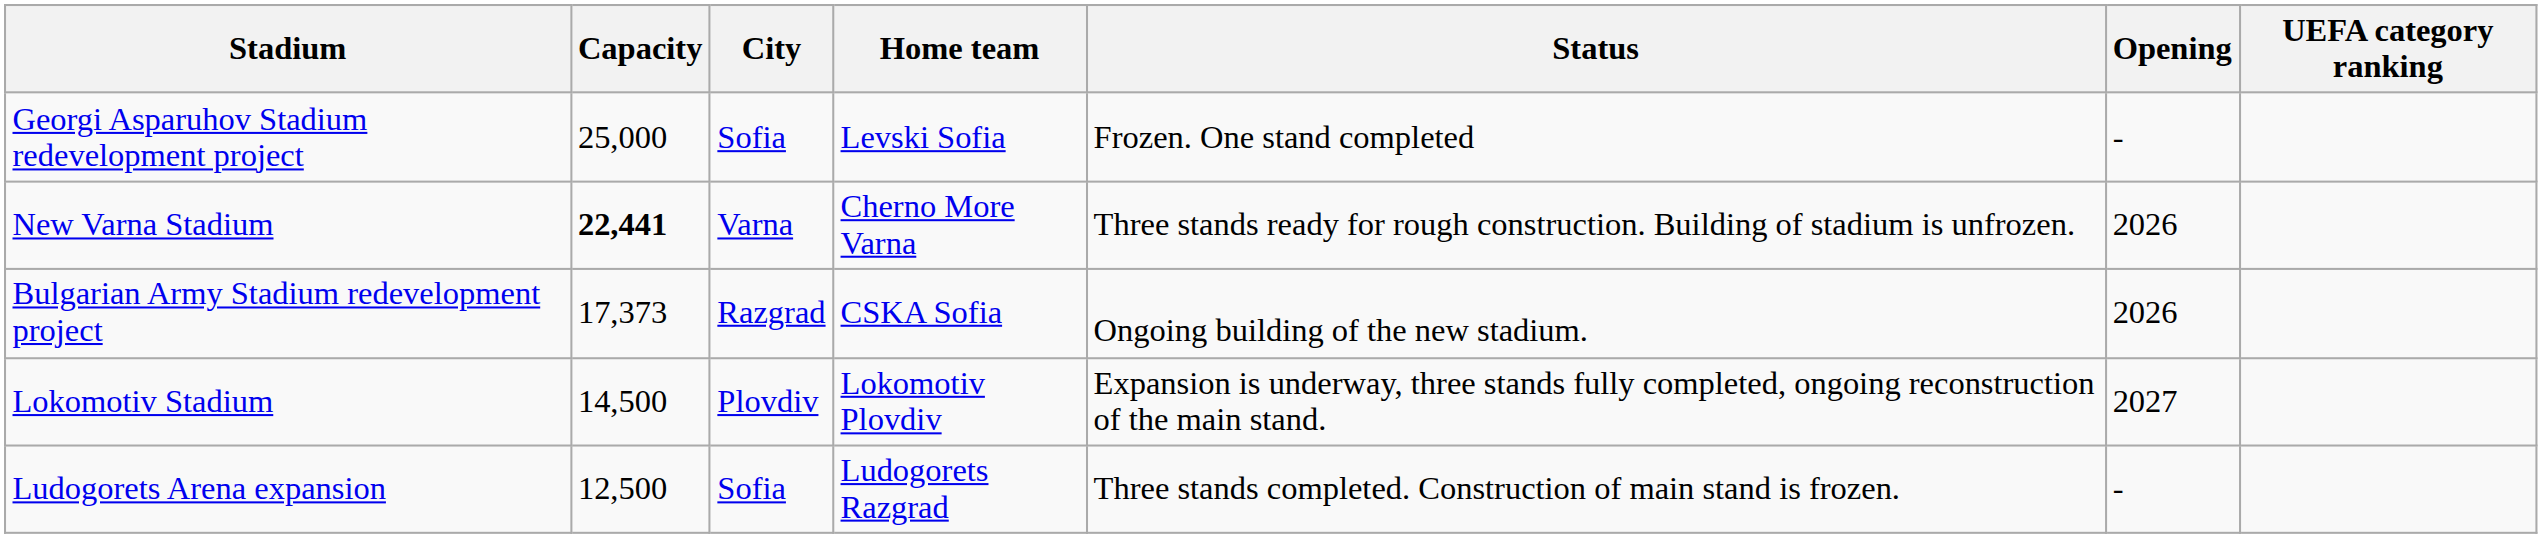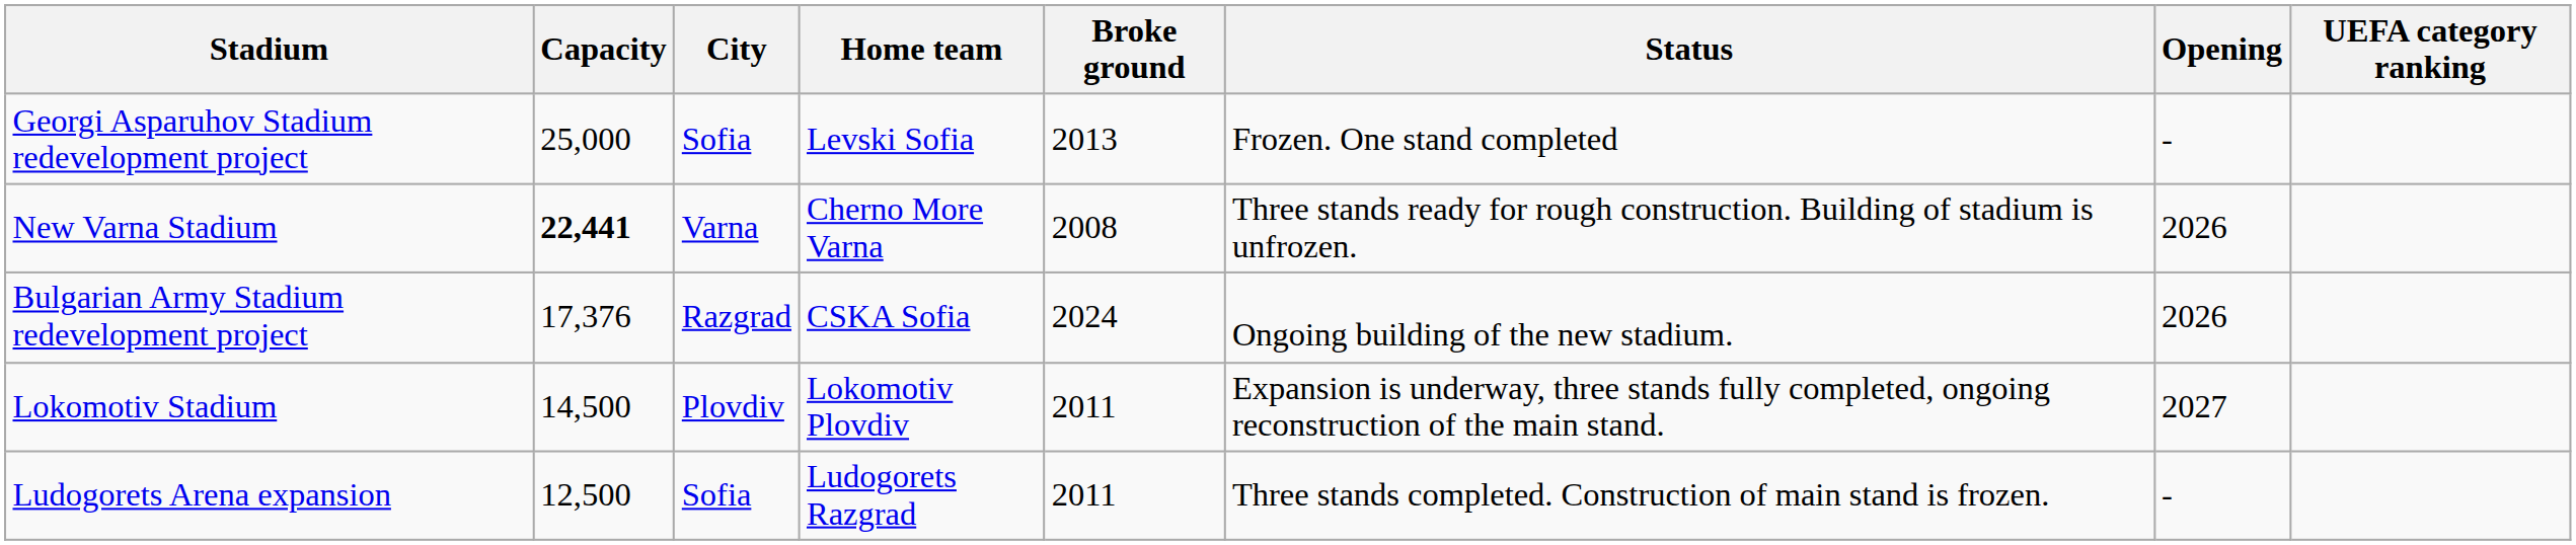+ column: Broke ground | 2013 | 2008 | 2024 | 2011 | 2011
Bulgarian Army Stadium redevelopment project | Capacity: 17,373 -> 17,376
